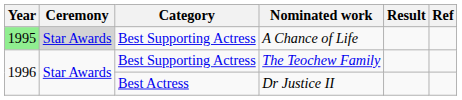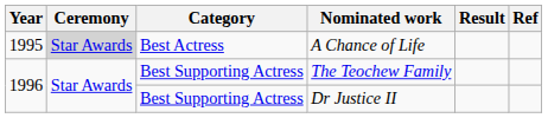A Chance of Life | Year: lightgreen background -> no background
A Chance of Life | Category: Best Supporting Actress -> Best Actress
Dr Justice II | Category: Best Actress -> Best Supporting Actress
